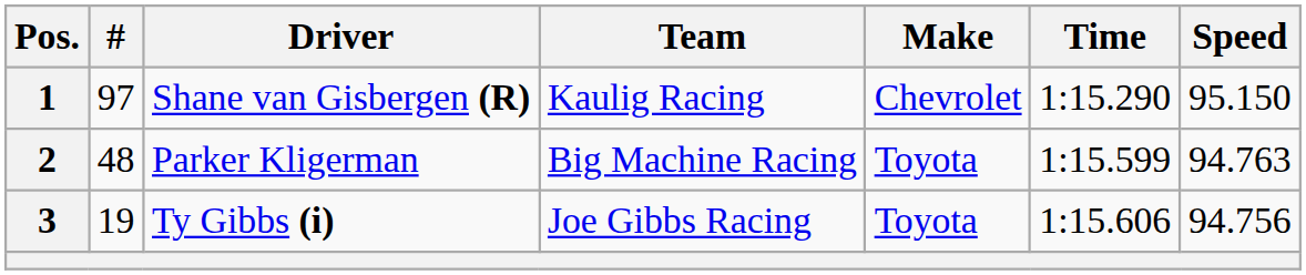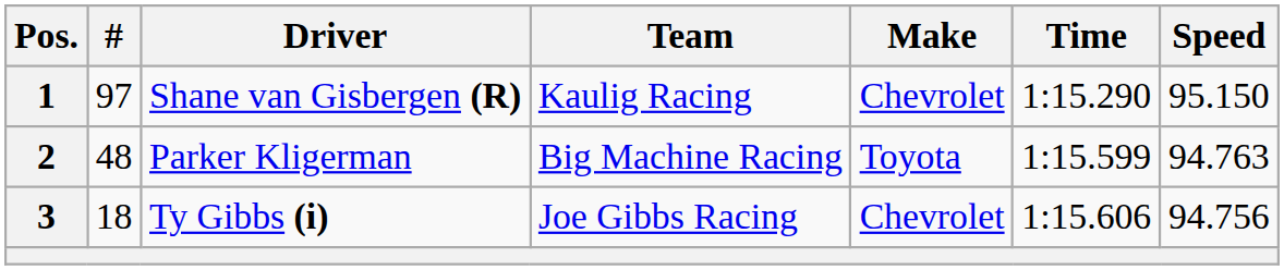3 | #: 19 -> 18
3 | Make: Toyota -> Chevrolet
